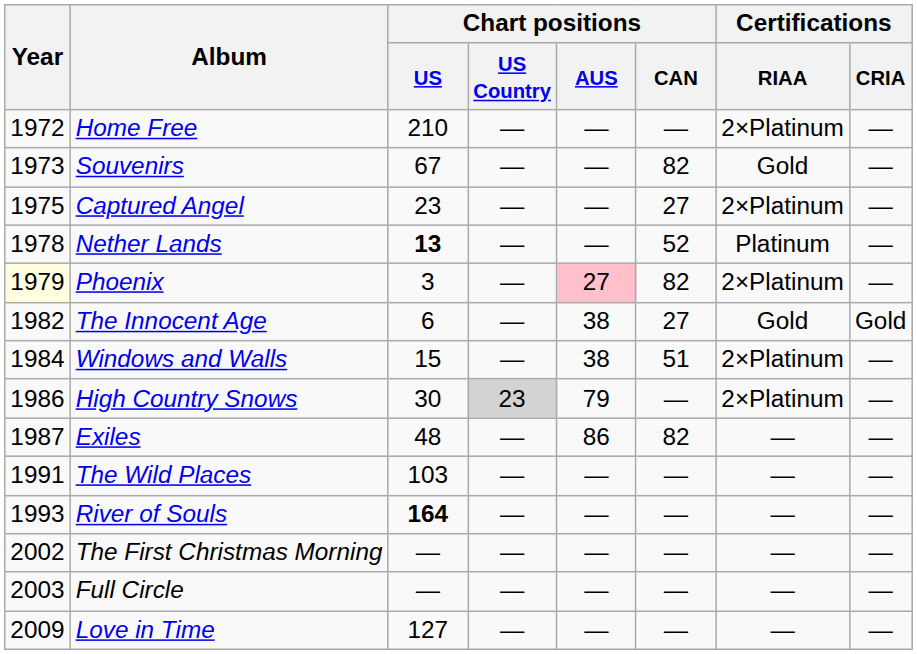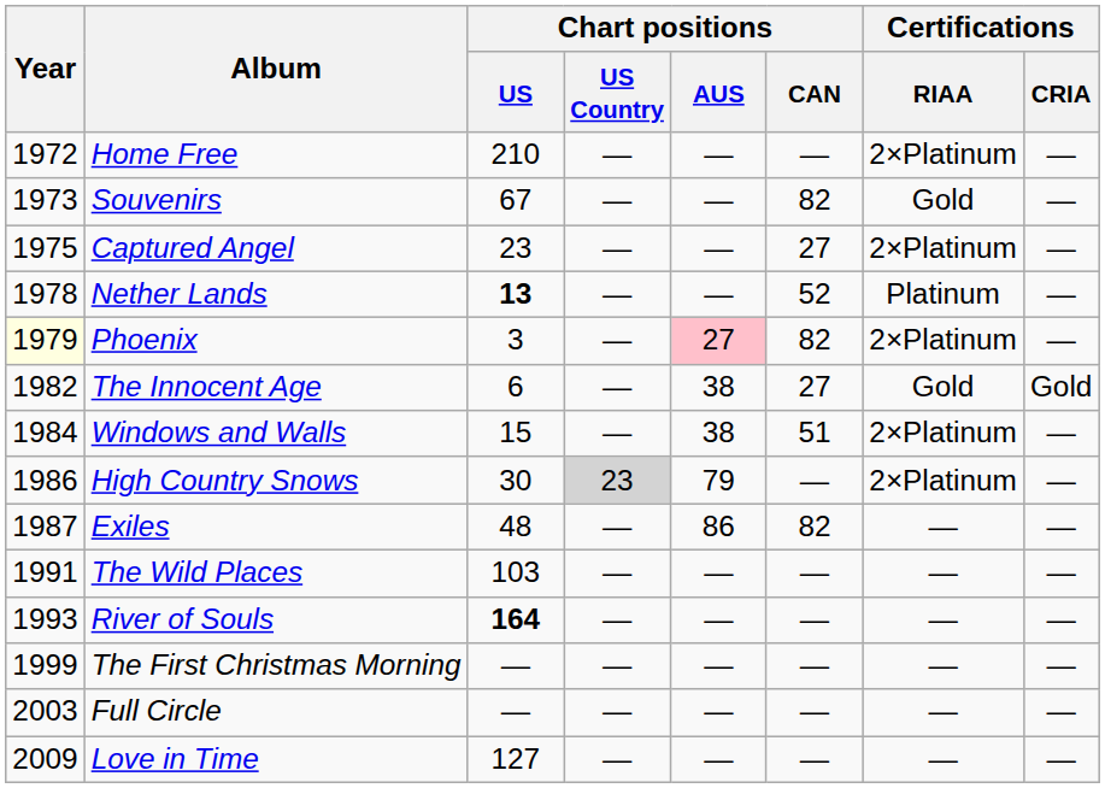The First Christmas Morning | Year: 2002 -> 1999
